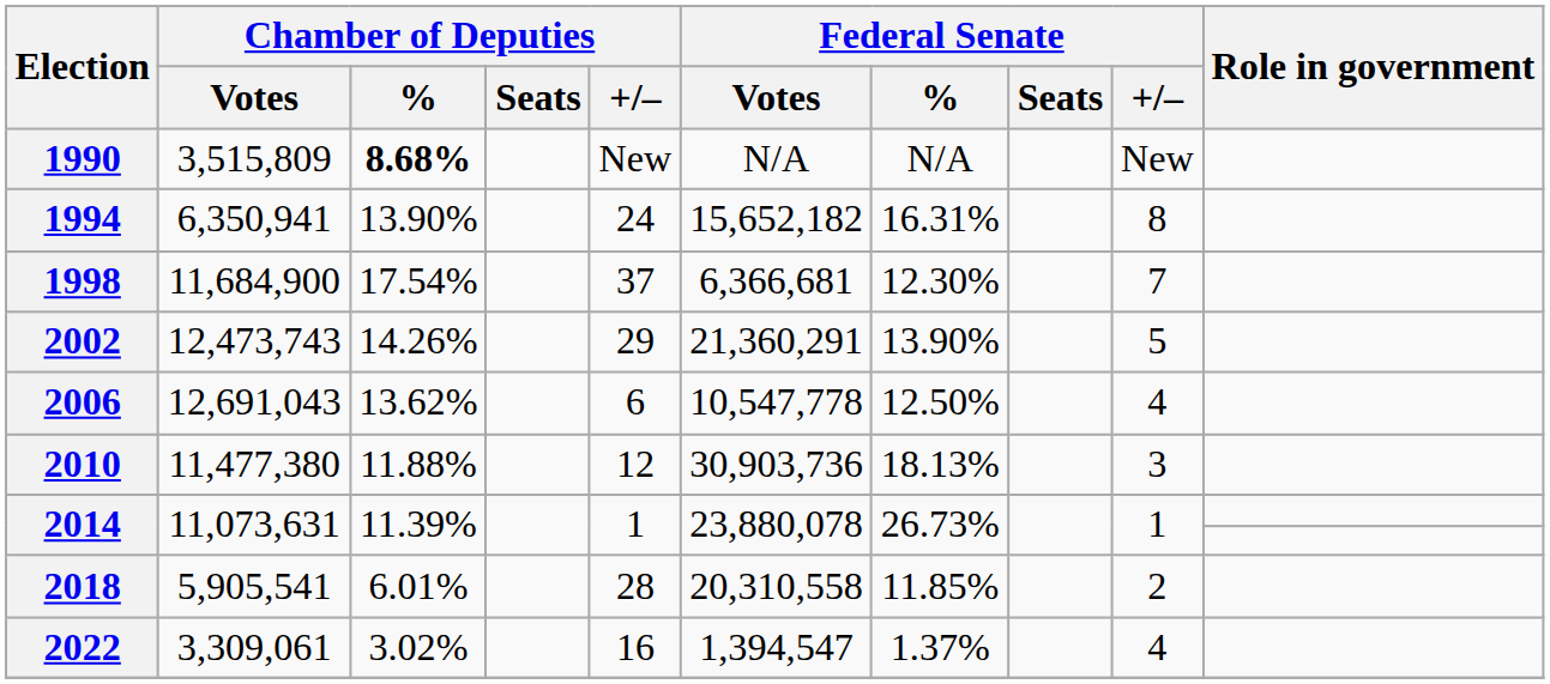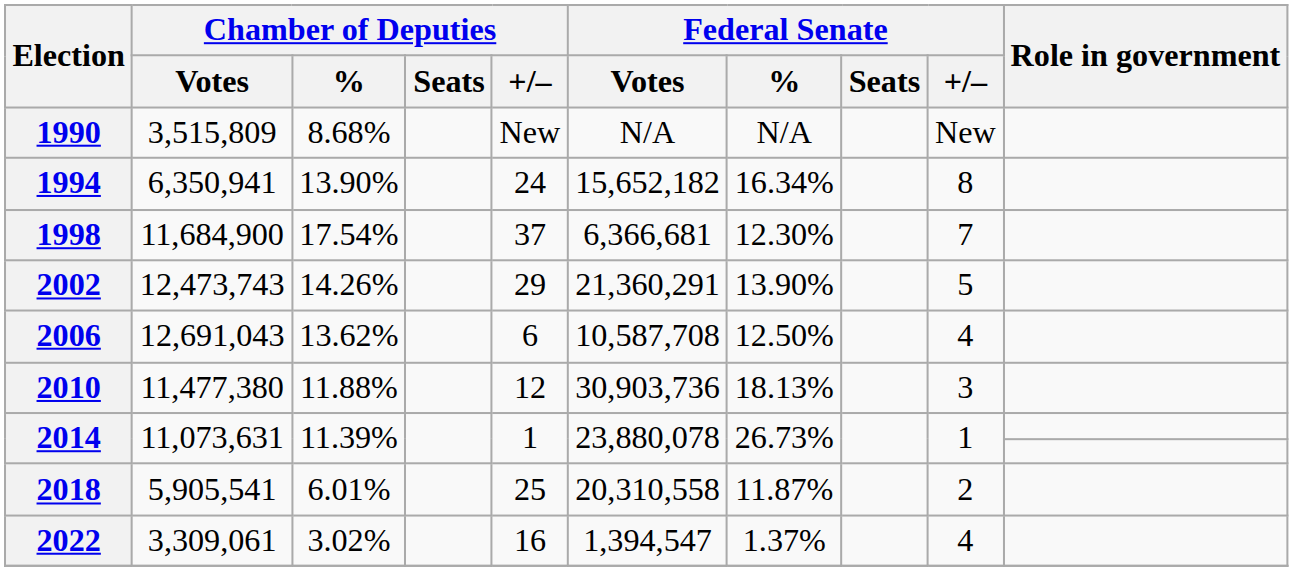1990 | Chamber of Deputies / %: bold -> normal
1994 | Federal Senate / %: 16.31% -> 16.34%
2006 | Federal Senate / Votes: 10,547,778 -> 10,587,708
2018 | Chamber of Deputies / +/–: 28 -> 25
2018 | Federal Senate / %: 11.85% -> 11.87%
